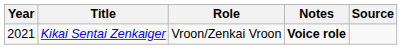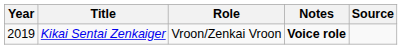Kikai Sentai Zenkaiger | Year: 2021 -> 2019
